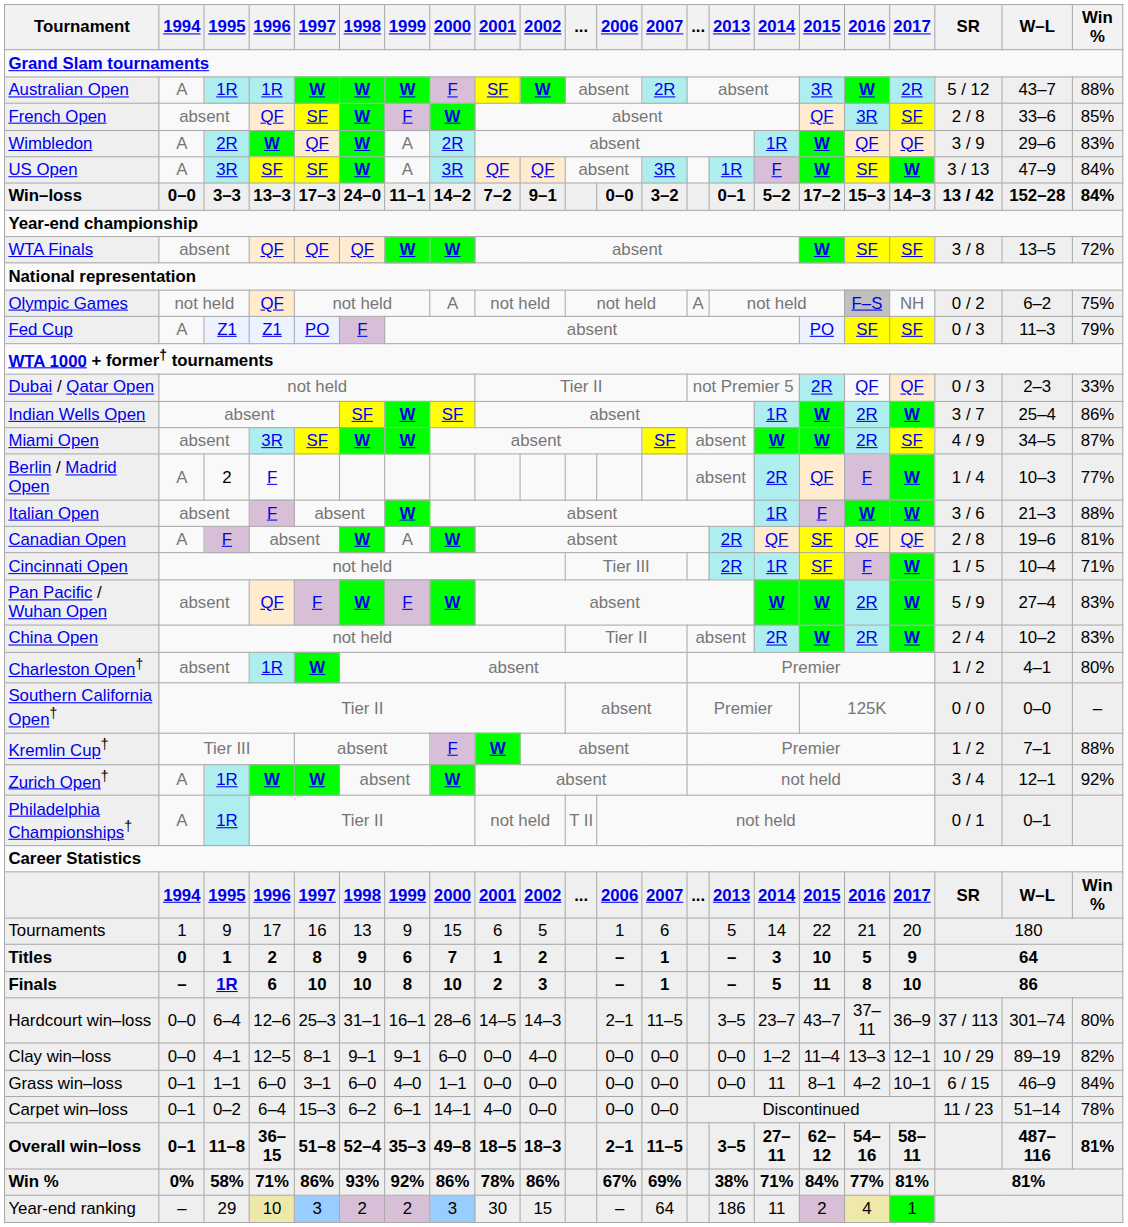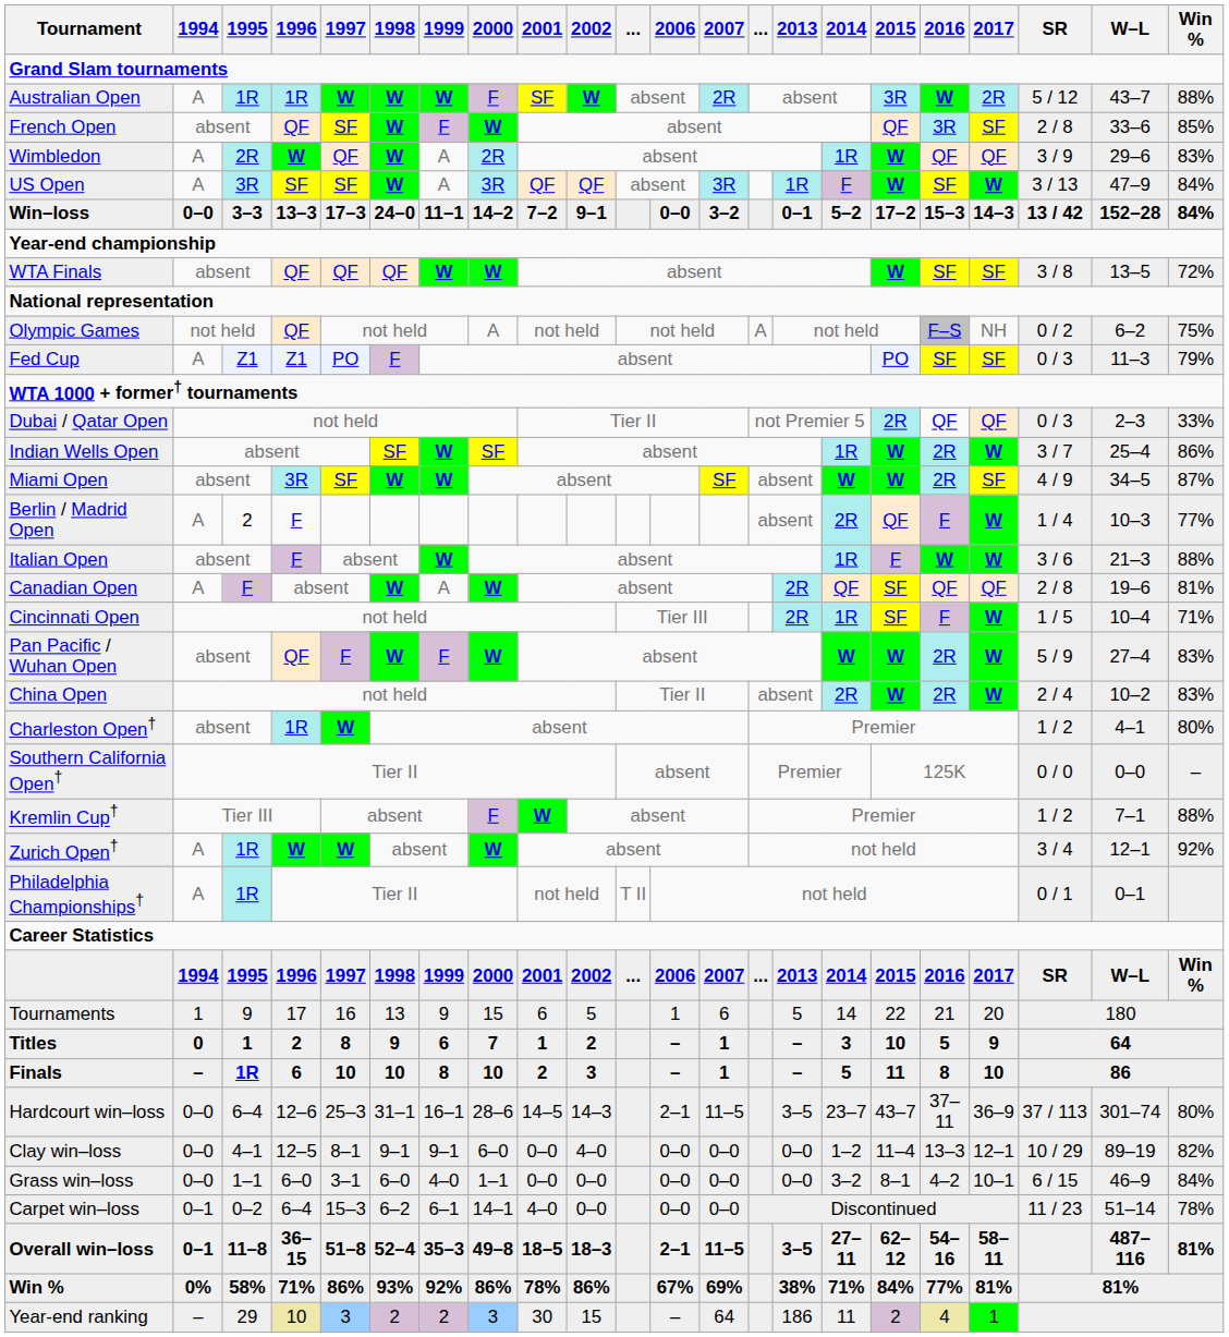Grass win–loss | 1994: 0–1 -> 0–0
Grass win–loss | 2014: 11 -> 3–2
